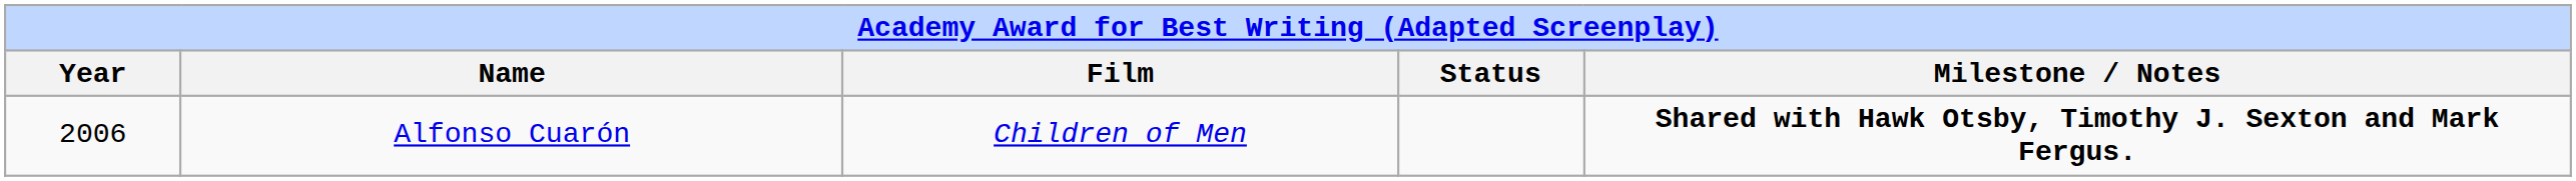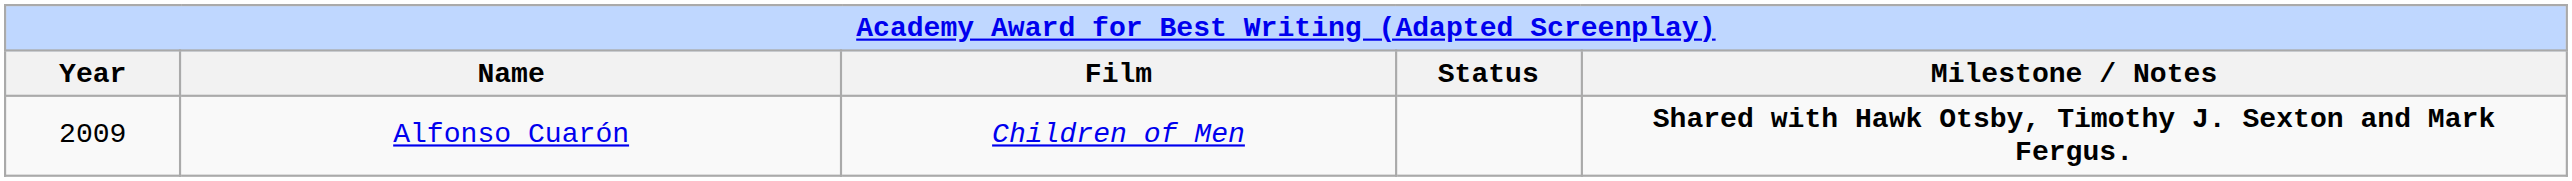Alfonso Cuarón | Year: 2006 -> 2009
